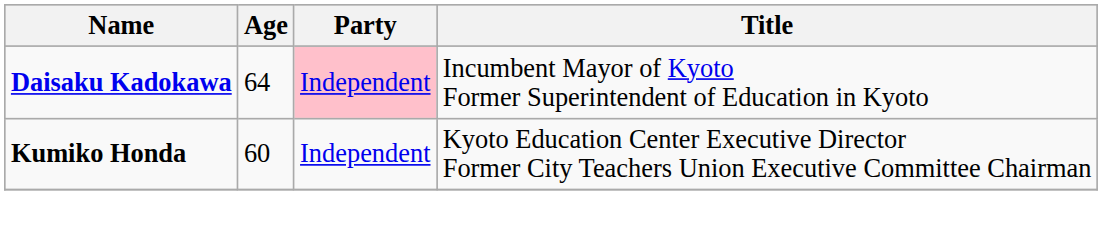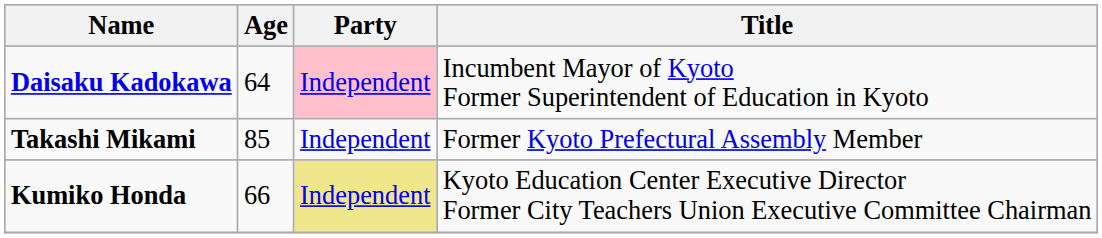+ row: Takashi Mikami | 85 | Independent | Former Kyoto Prefectural Assembly Member
Kumiko Honda | Age: 60 -> 66
Kumiko Honda | Party: no background -> khaki background
